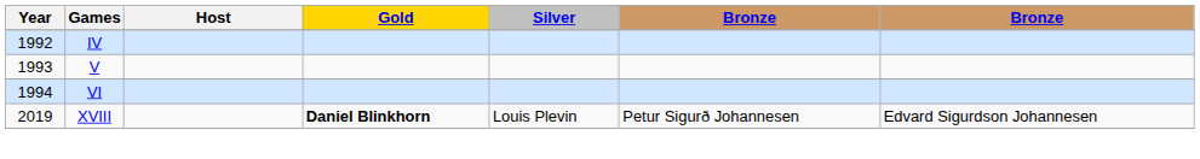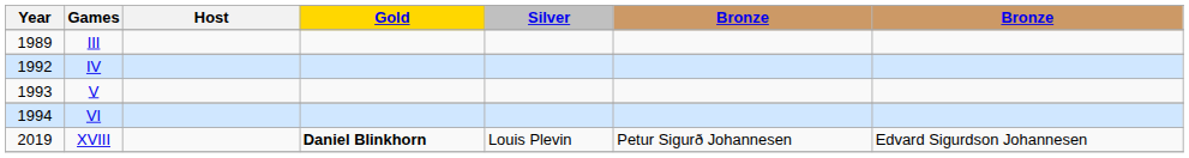+ row: 1989 | III
